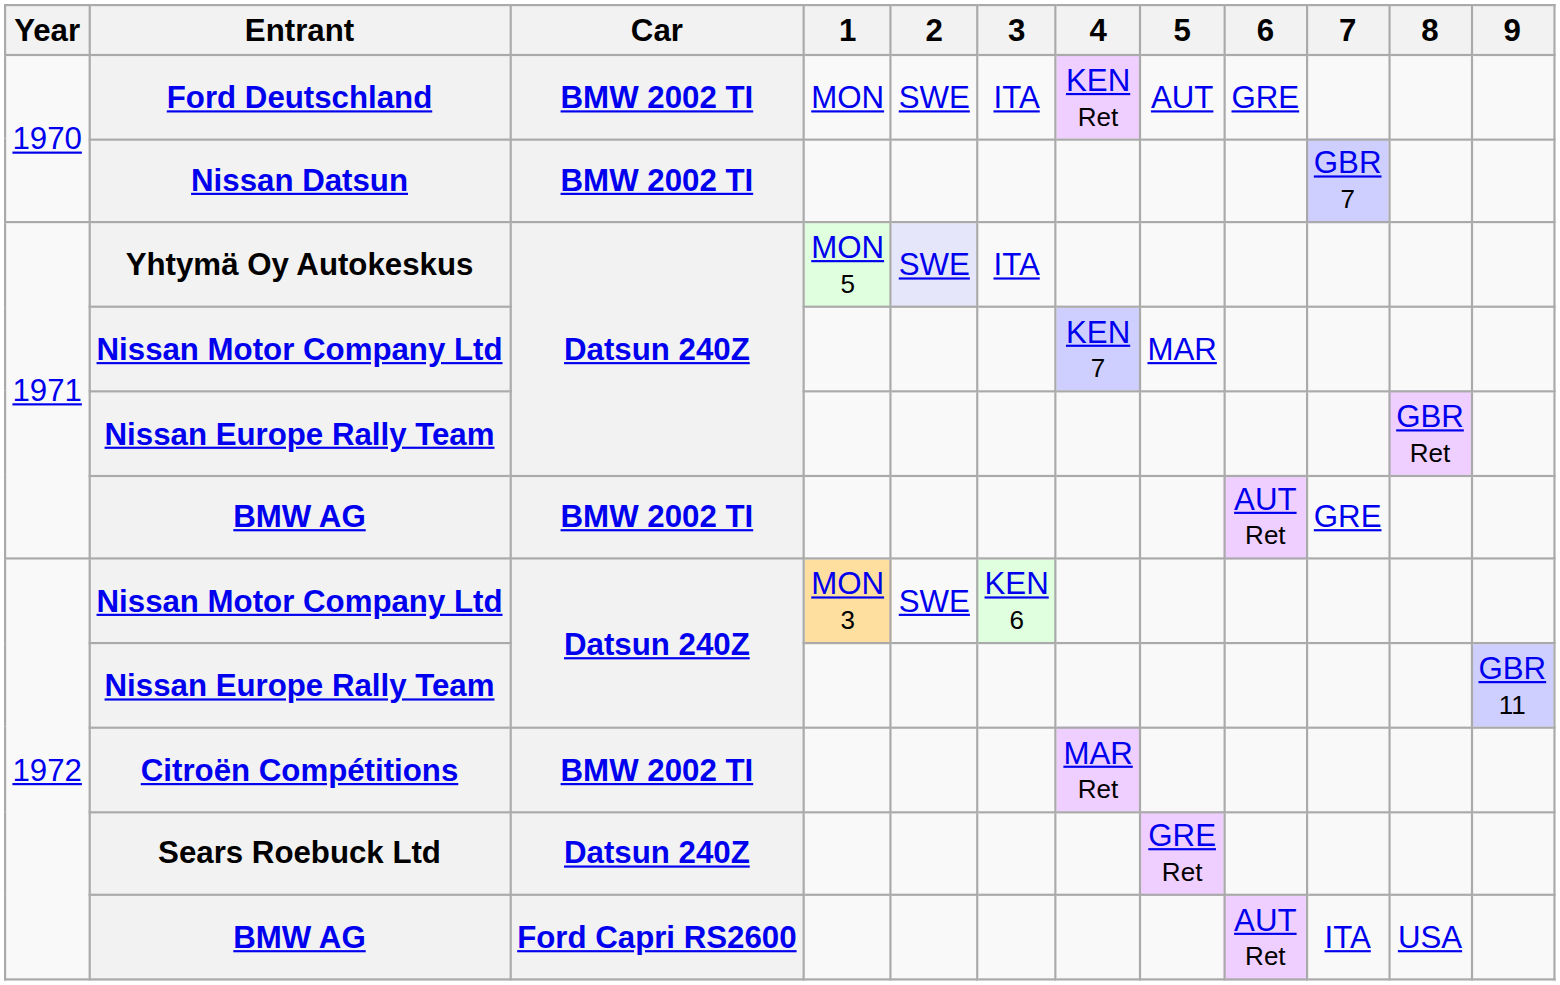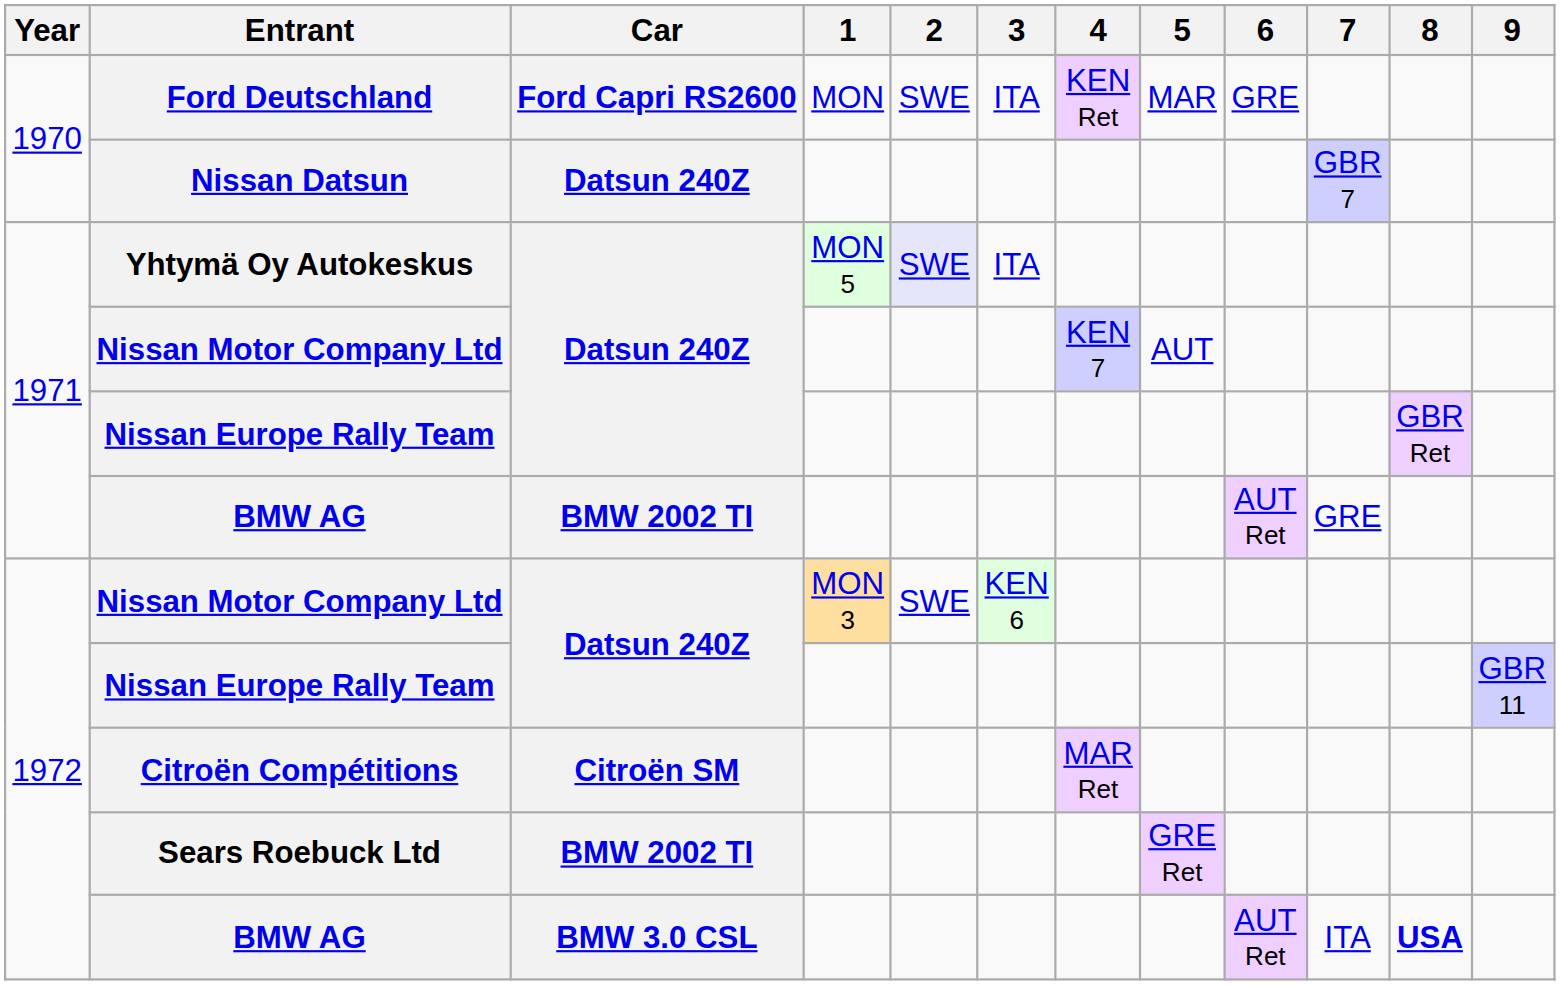Ford Deutschland | Car: BMW 2002 TI -> Ford Capri RS2600
Ford Deutschland | 5: AUT -> MAR
Nissan Datsun | Car: BMW 2002 TI -> Datsun 240Z
1971 / Nissan Motor Company Ltd | 5: MAR -> AUT
Citroën Compétitions | Car: BMW 2002 TI -> Citroën SM
Sears Roebuck Ltd | Car: Datsun 240Z -> BMW 2002 TI
1972 / BMW AG | Car: Ford Capri RS2600 -> BMW 3.0 CSL
1972 / BMW AG | 8: normal -> bold
